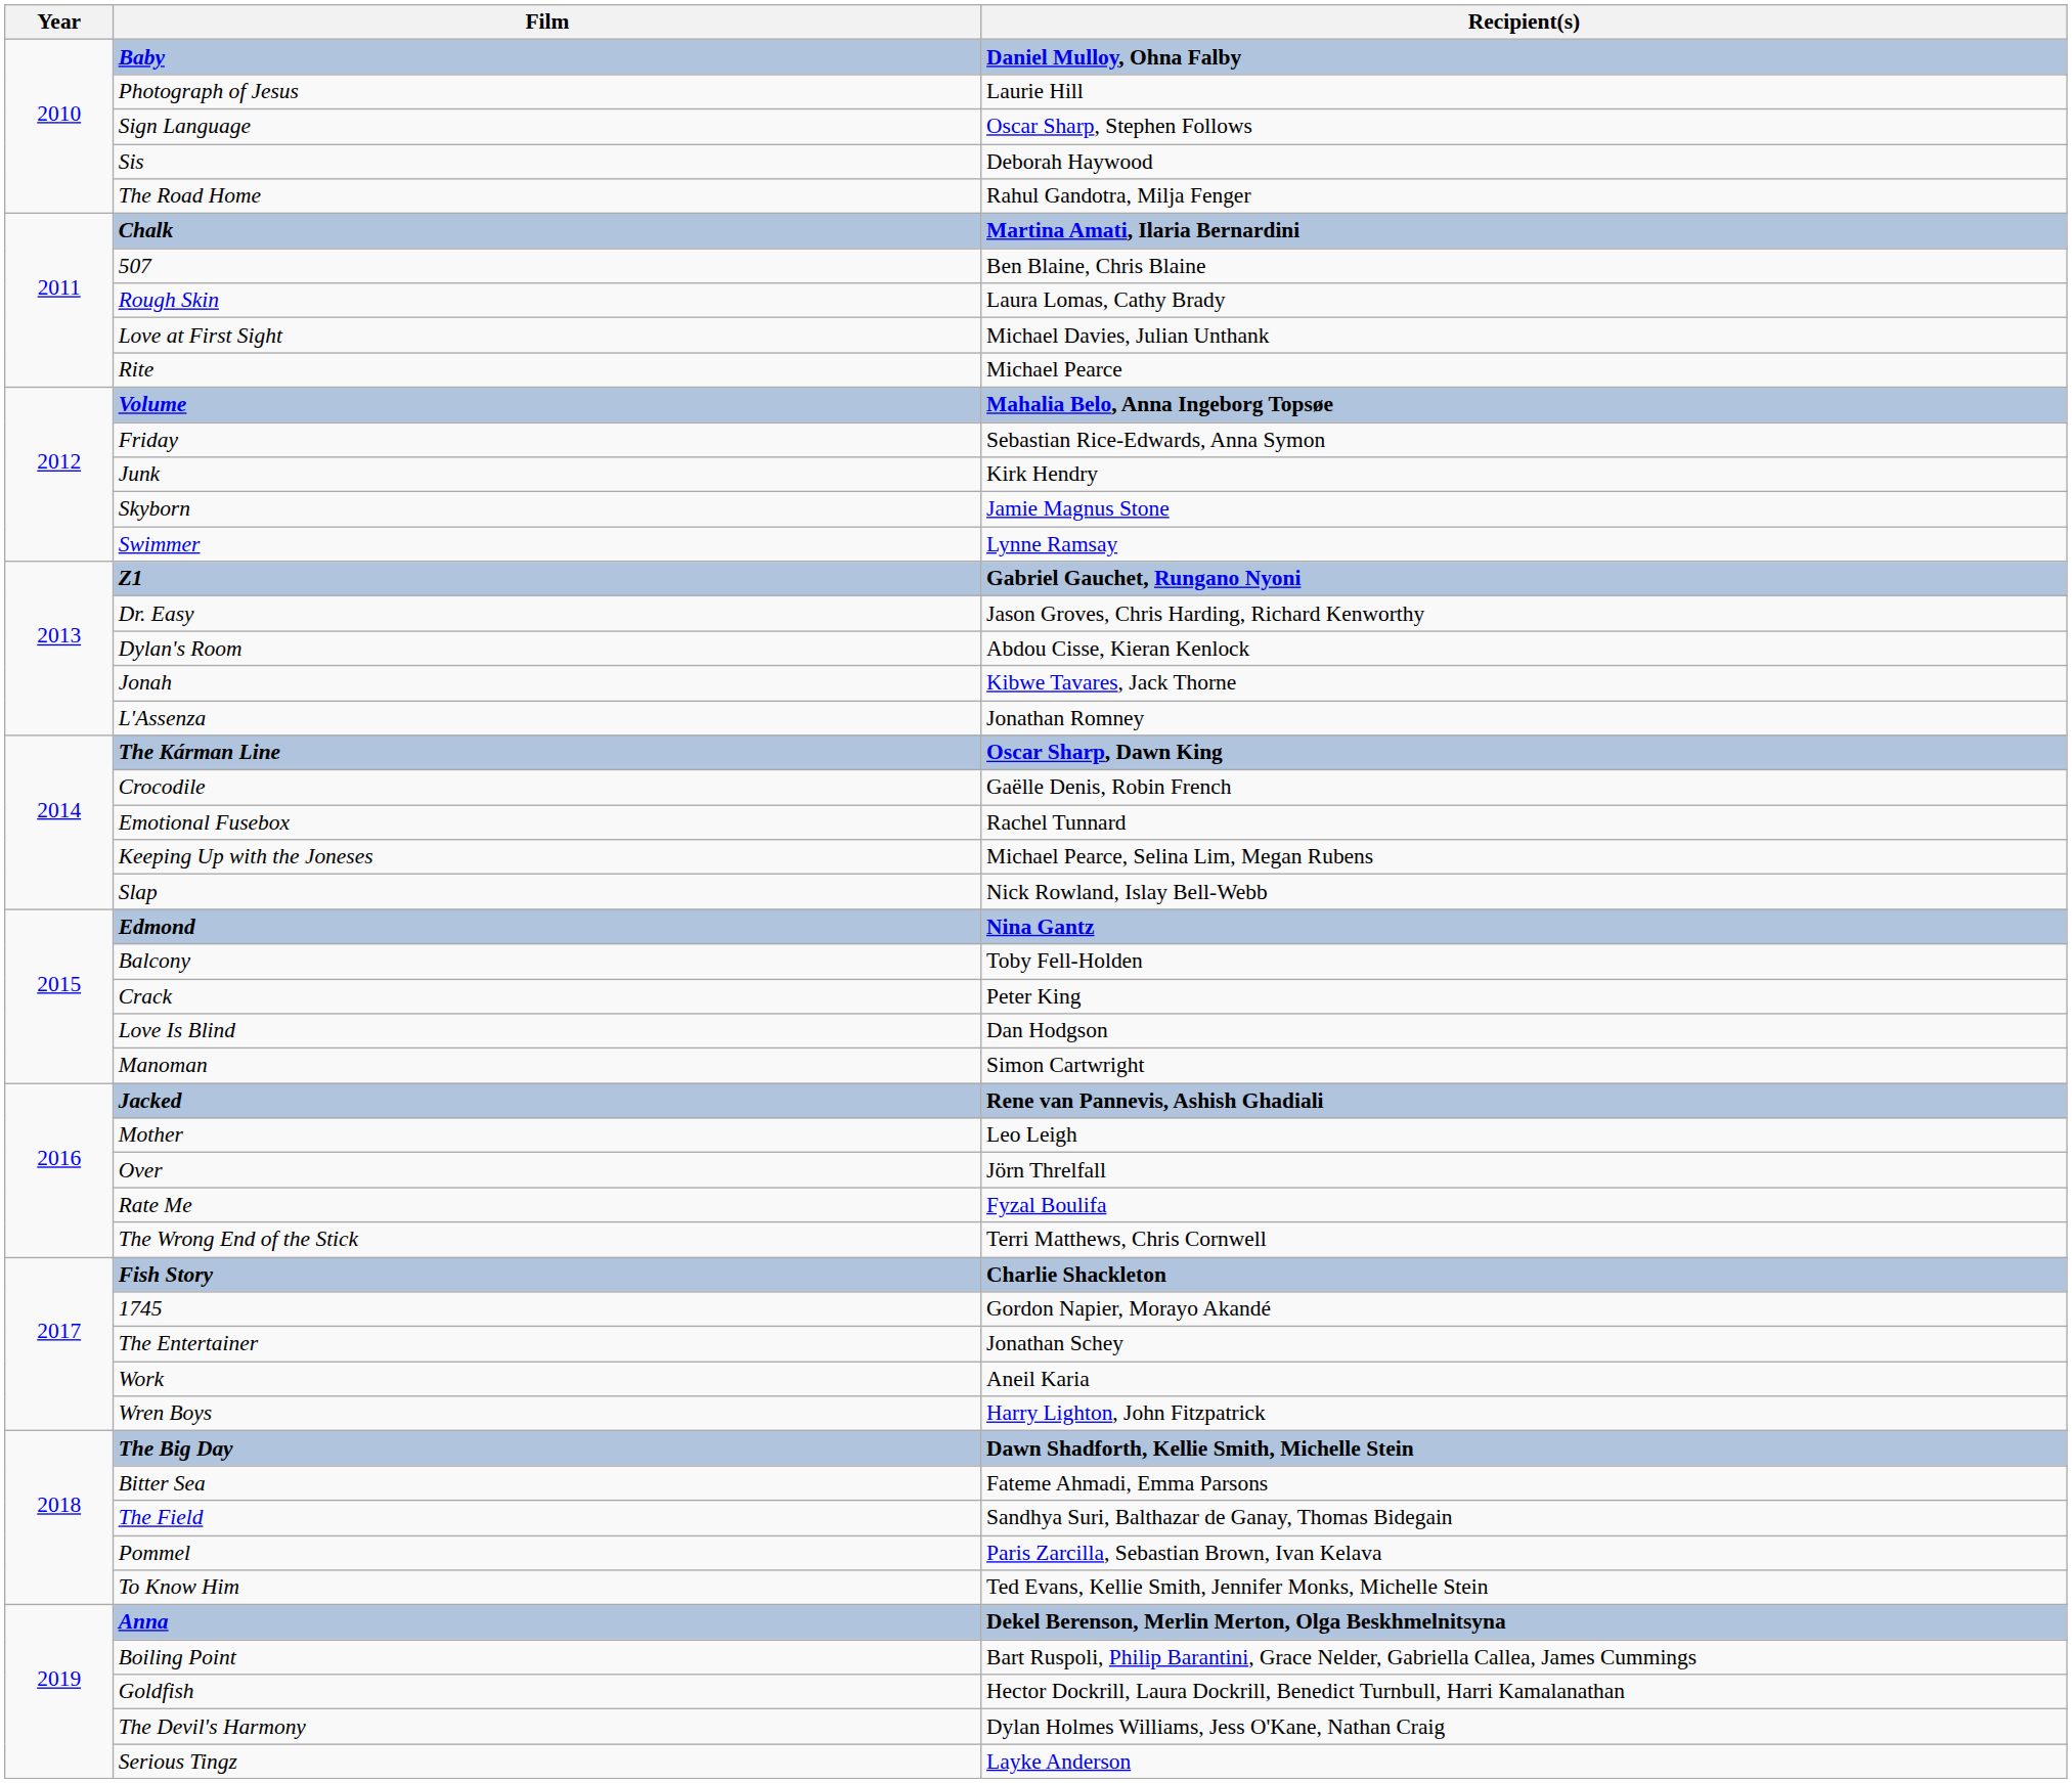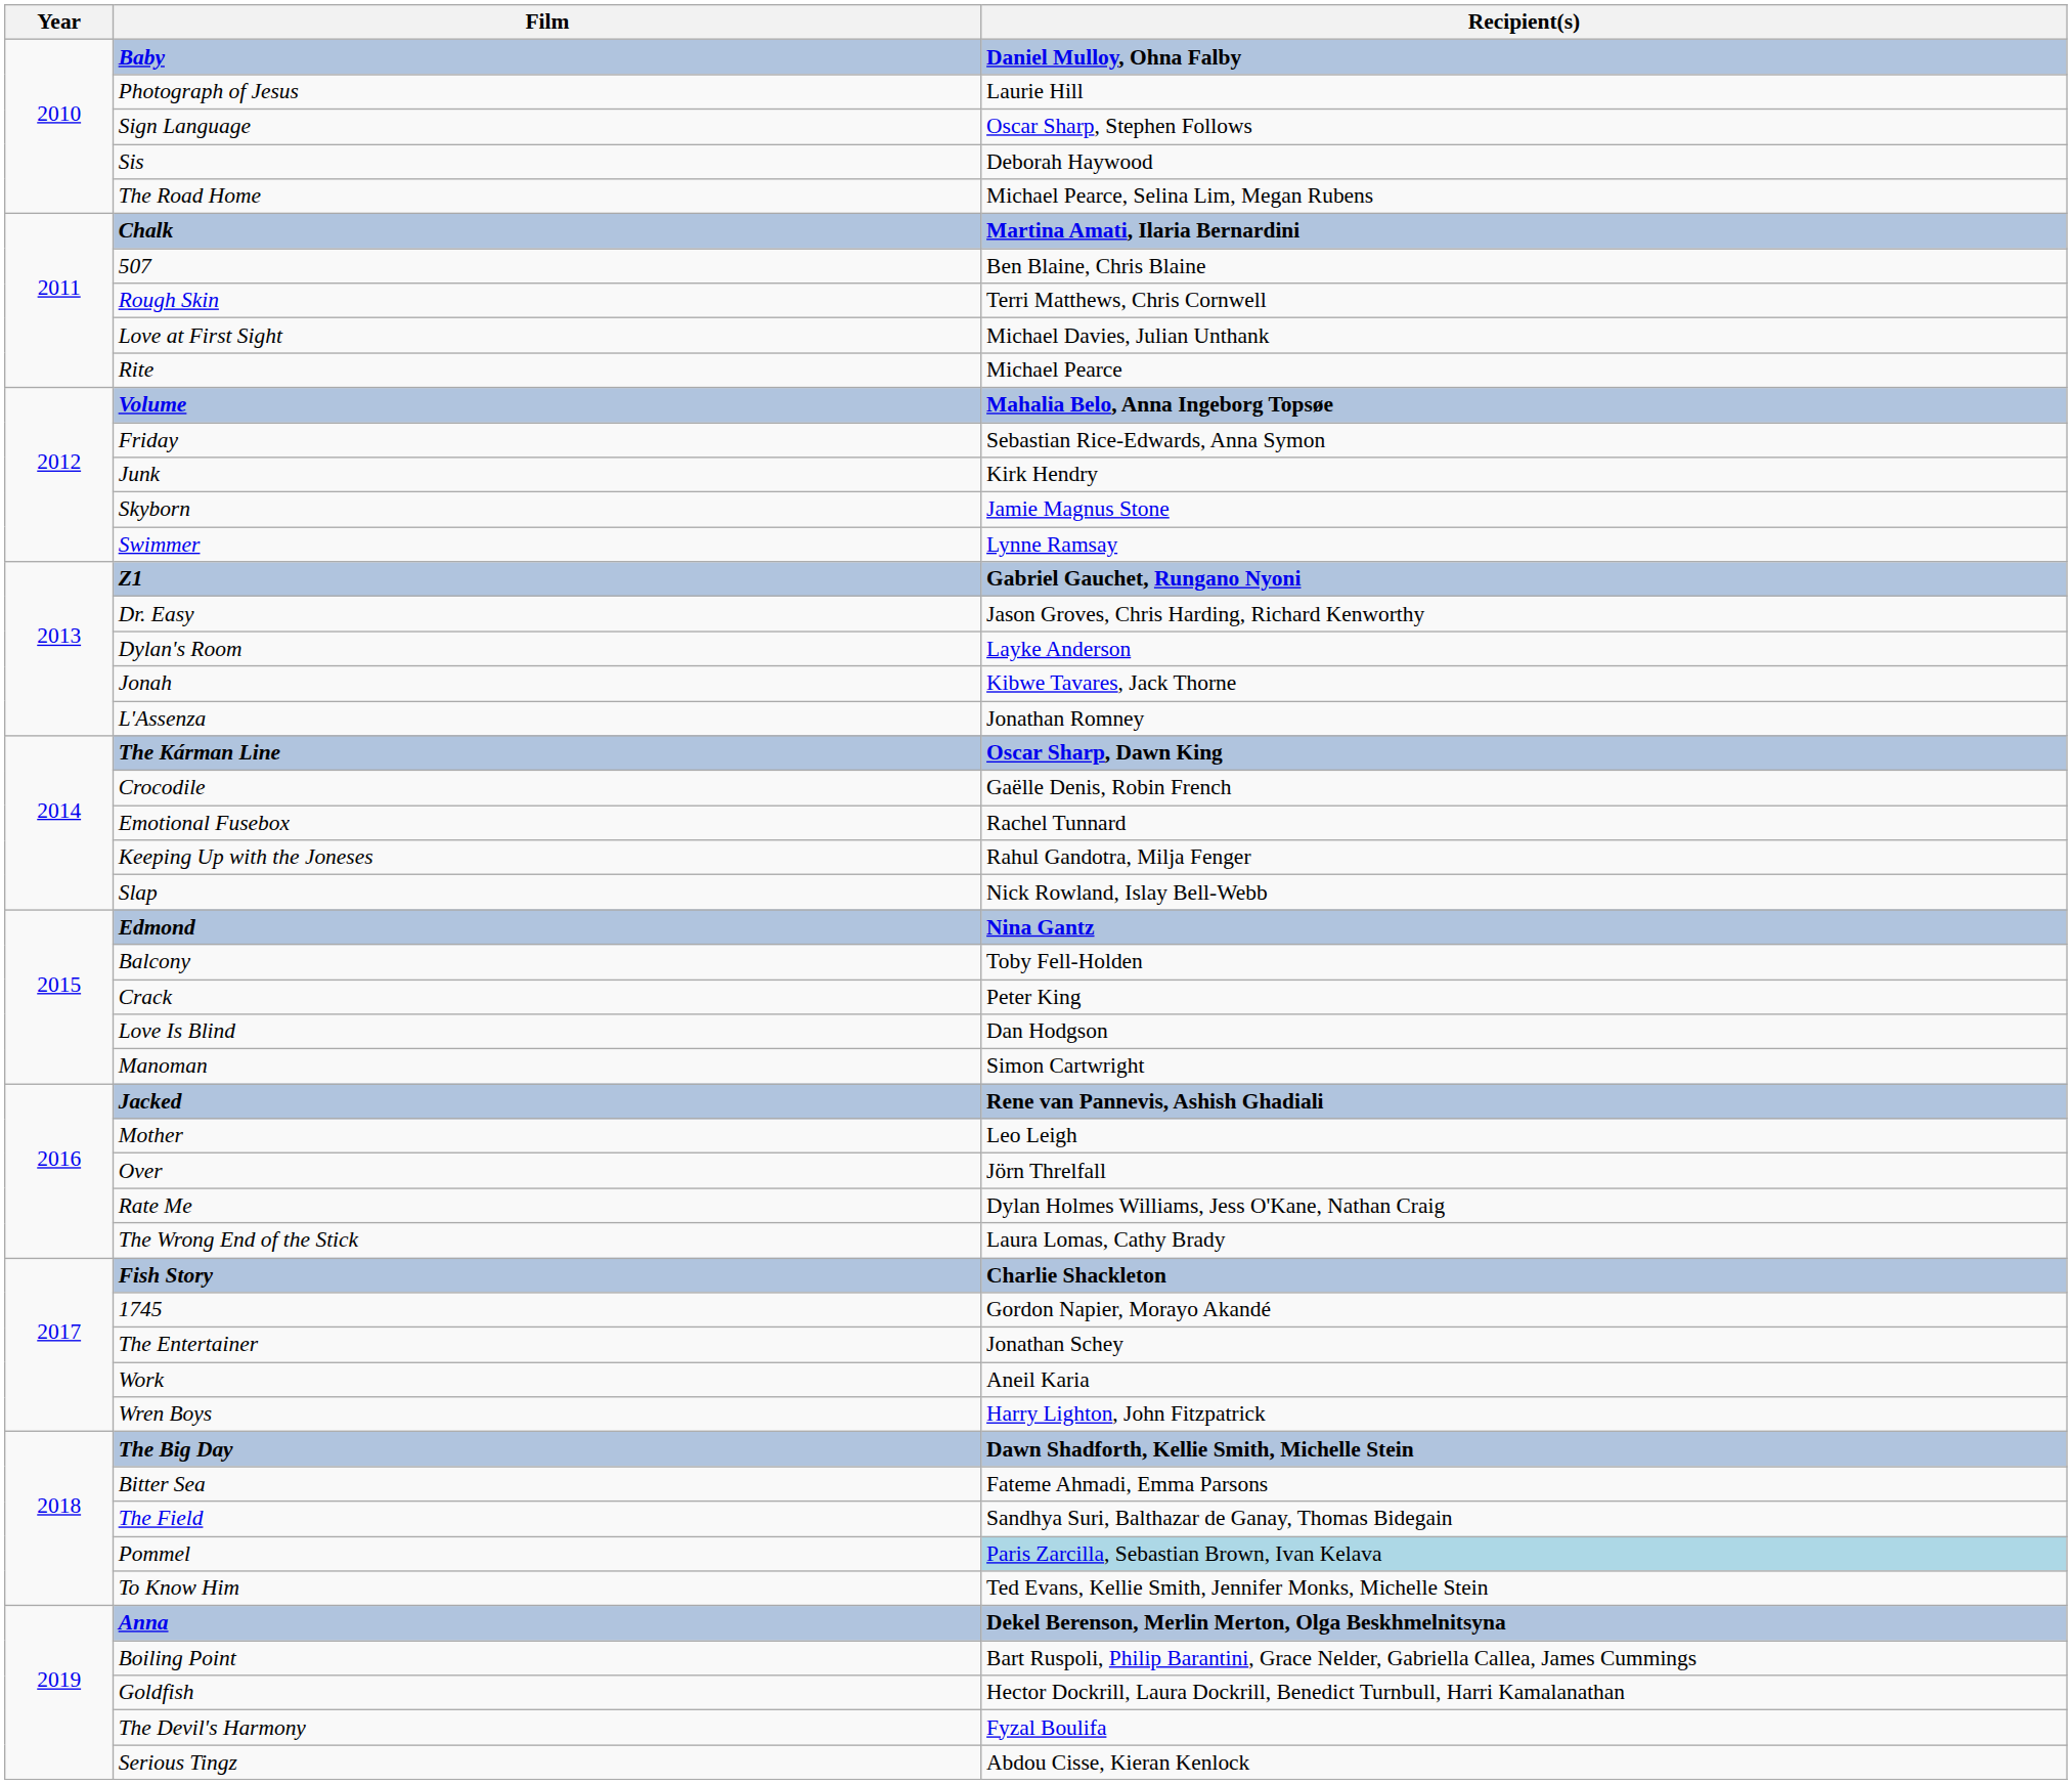The Road Home | Recipient(s): Rahul Gandotra, Milja Fenger -> Michael Pearce, Selina Lim, Megan Rubens
Rough Skin | Recipient(s): Laura Lomas, Cathy Brady -> Terri Matthews, Chris Cornwell
Dylan's Room | Recipient(s): Abdou Cisse, Kieran Kenlock -> Layke Anderson
Keeping Up with the Joneses | Recipient(s): Michael Pearce, Selina Lim, Megan Rubens -> Rahul Gandotra, Milja Fenger
Rate Me | Recipient(s): Fyzal Boulifa -> Dylan Holmes Williams, Jess O'Kane, Nathan Craig
The Wrong End of the Stick | Recipient(s): Terri Matthews, Chris Cornwell -> Laura Lomas, Cathy Brady
Pommel | Recipient(s): no background -> lightblue background
The Devil's Harmony | Recipient(s): Dylan Holmes Williams, Jess O'Kane, Nathan Craig -> Fyzal Boulifa
Serious Tingz | Recipient(s): Layke Anderson -> Abdou Cisse, Kieran Kenlock
